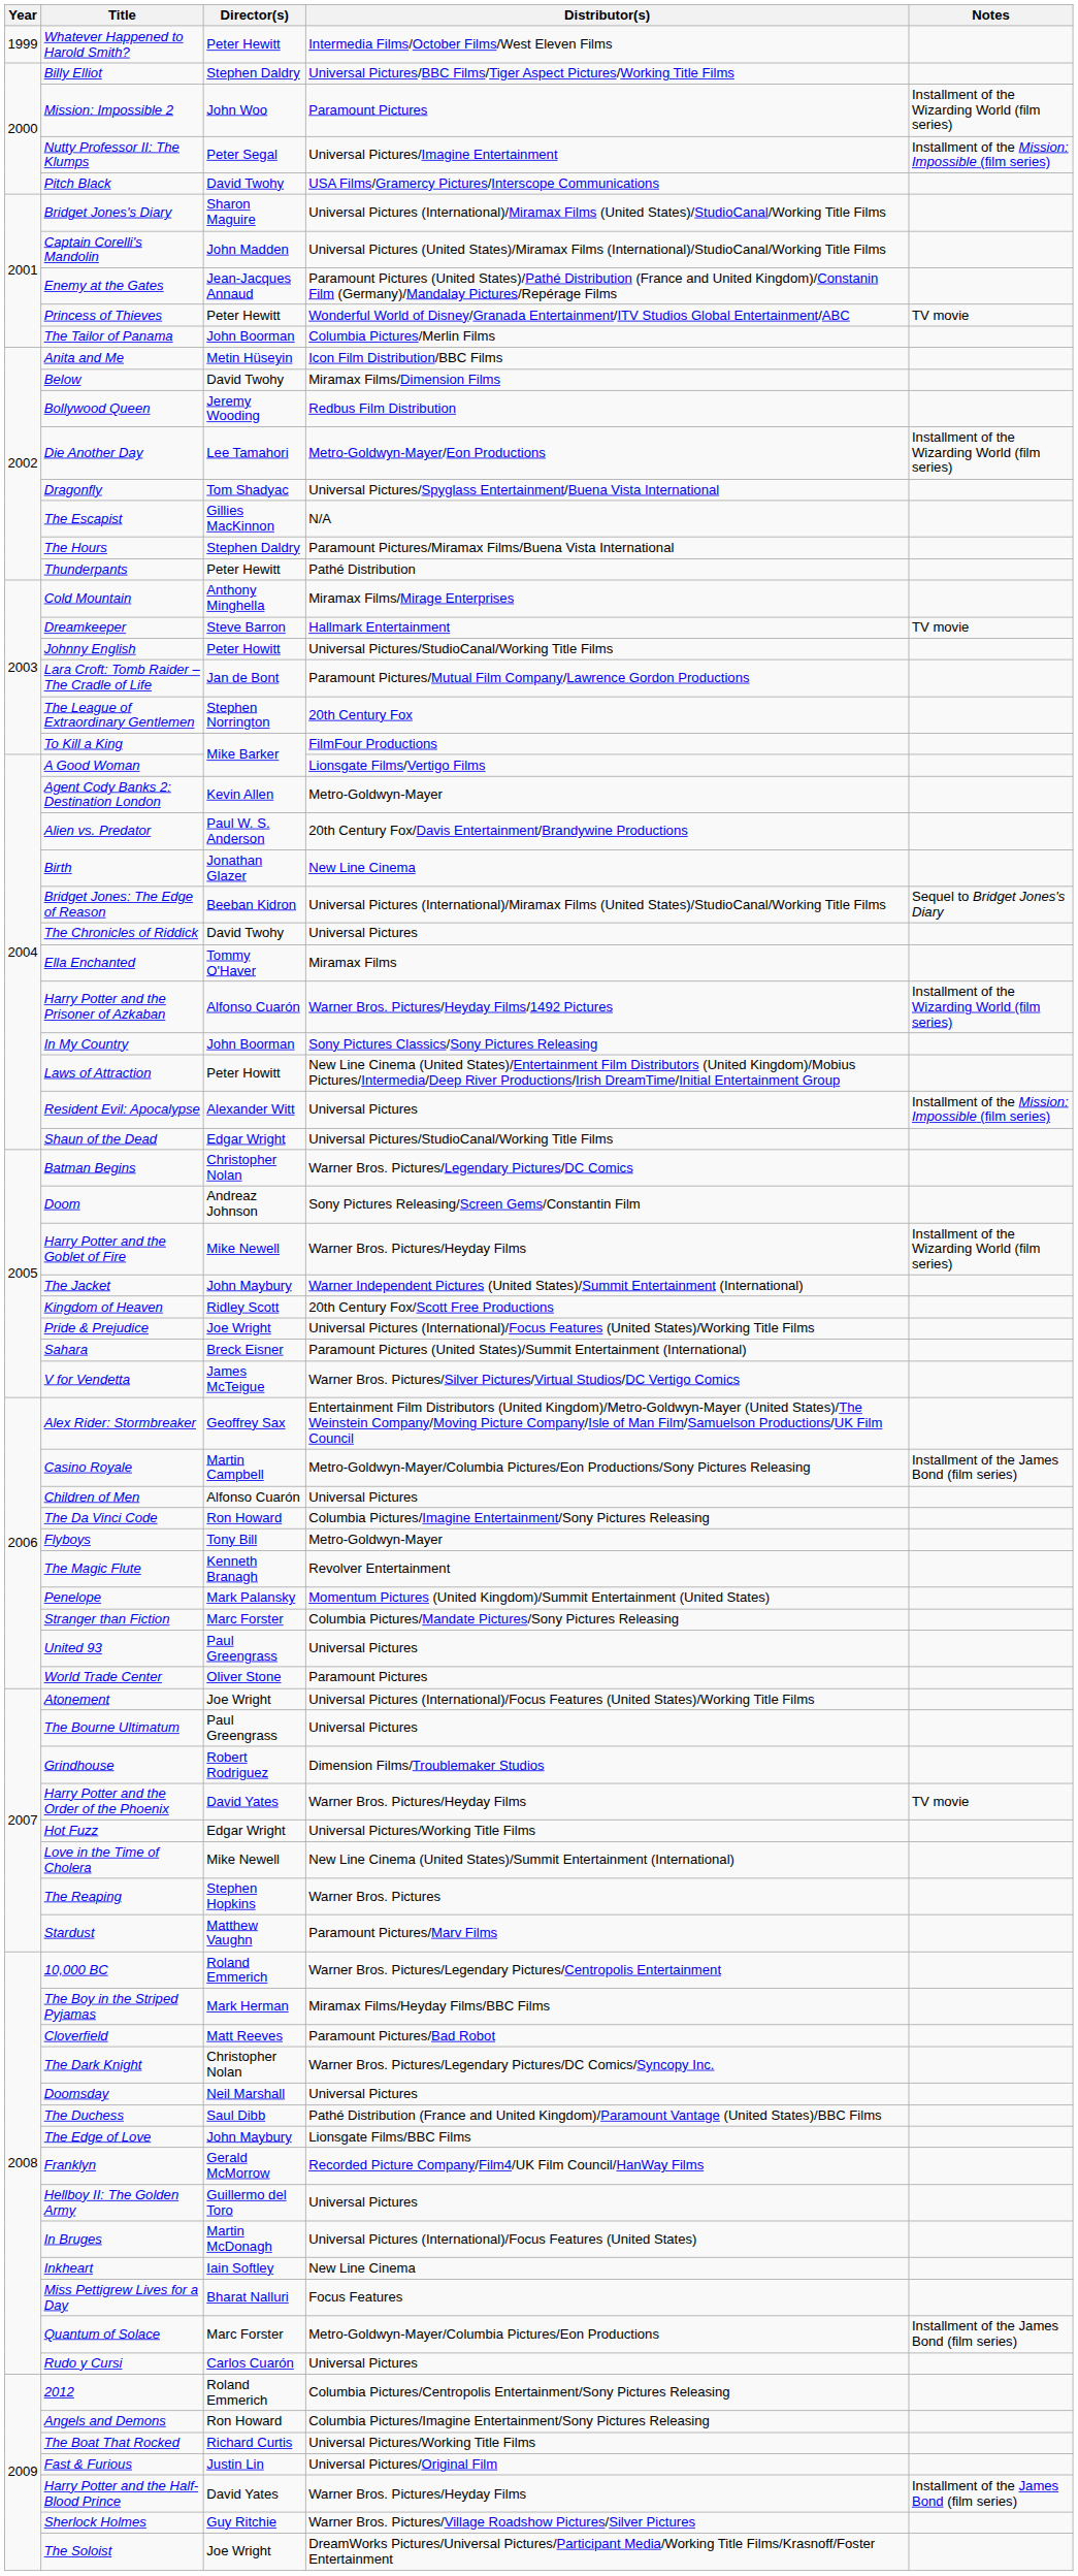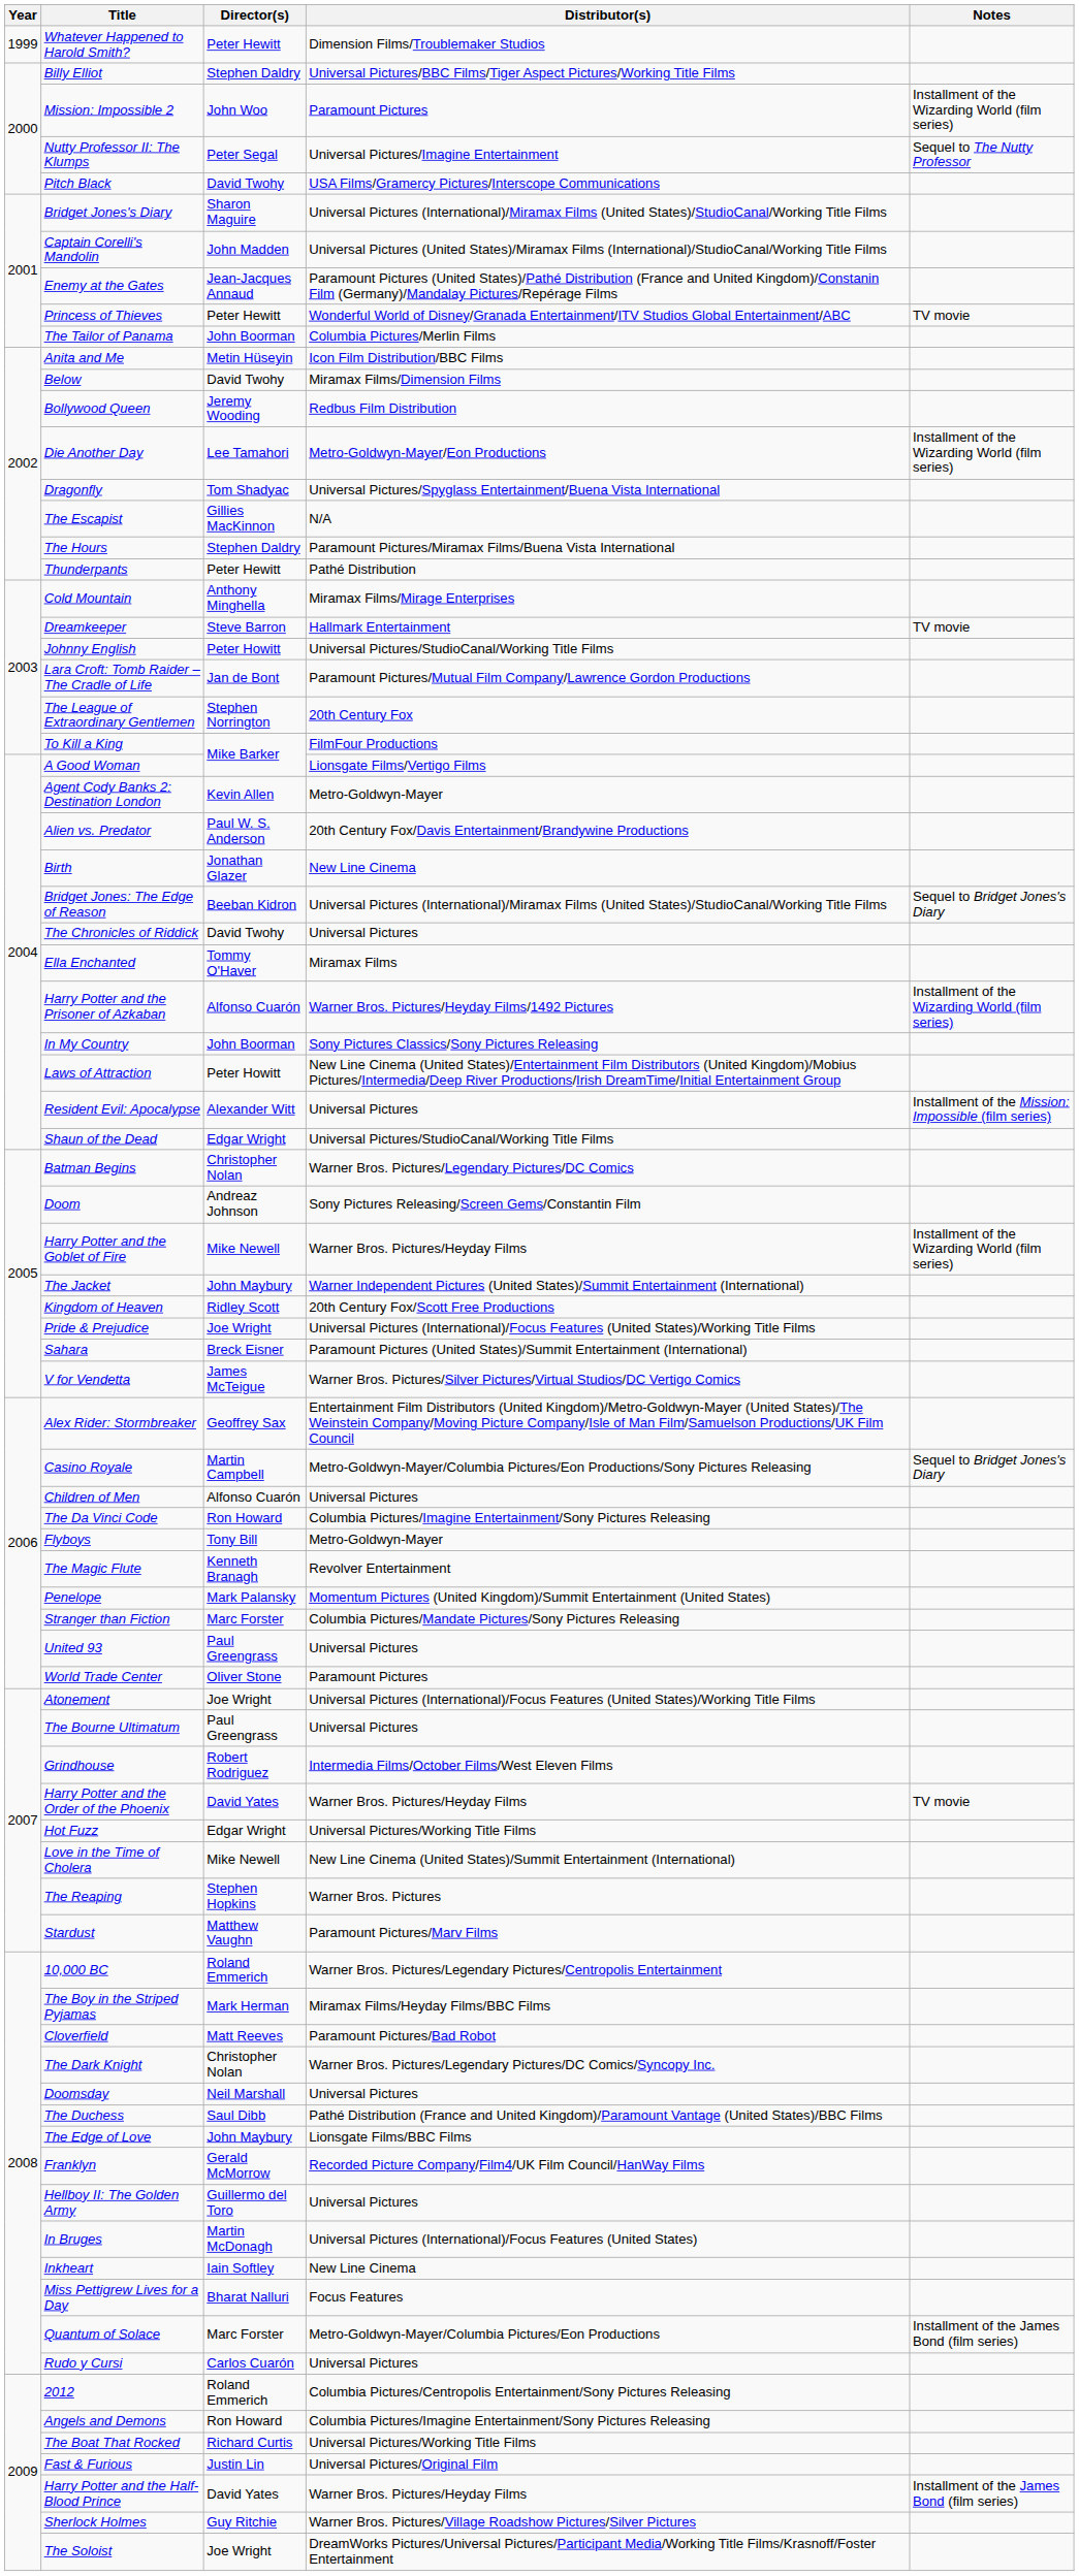Whatever Happened to Harold Smith? | Distributor(s): Intermedia Films/October Films/West Eleven Films -> Dimension Films/Troublemaker Studios
Nutty Professor II: The Klumps | Notes: Installment of the Mission: Impossible (film series) -> Sequel to The Nutty Professor
Casino Royale | Notes: Installment of the James Bond (film series) -> Sequel to Bridget Jones's Diary
Grindhouse | Distributor(s): Dimension Films/Troublemaker Studios -> Intermedia Films/October Films/West Eleven Films
